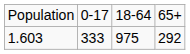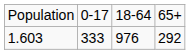1.603 | column 3: 975 -> 976
